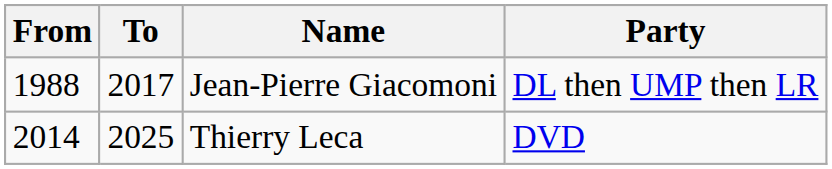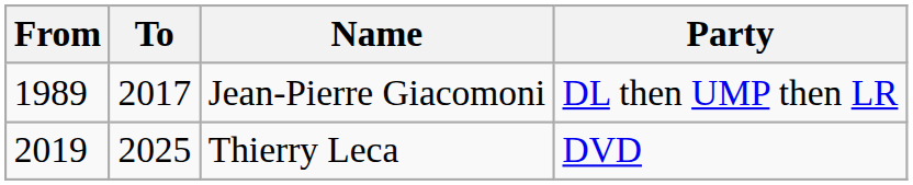Jean-Pierre Giacomoni | From: 1988 -> 1989
Thierry Leca | From: 2014 -> 2019
